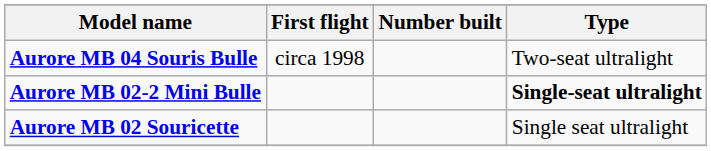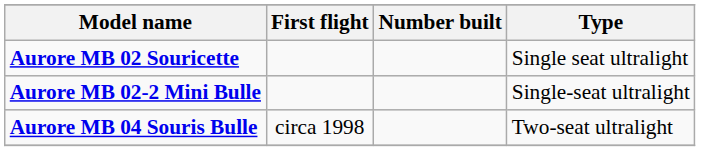rows swapped: Aurore MB 02 Souricette <-> Aurore MB 04 Souris Bulle
Aurore MB 02-2 Mini Bulle | Type: bold -> normal
